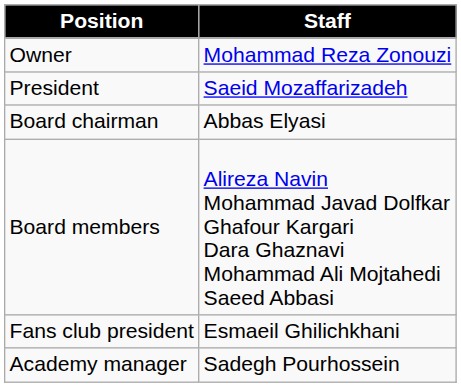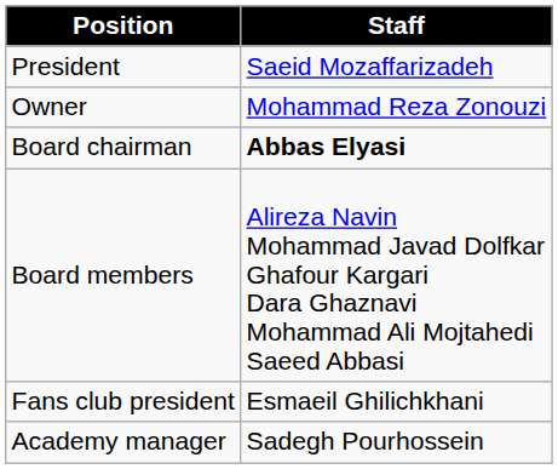rows swapped: Owner <-> President
Board chairman | Staff: normal -> bold
